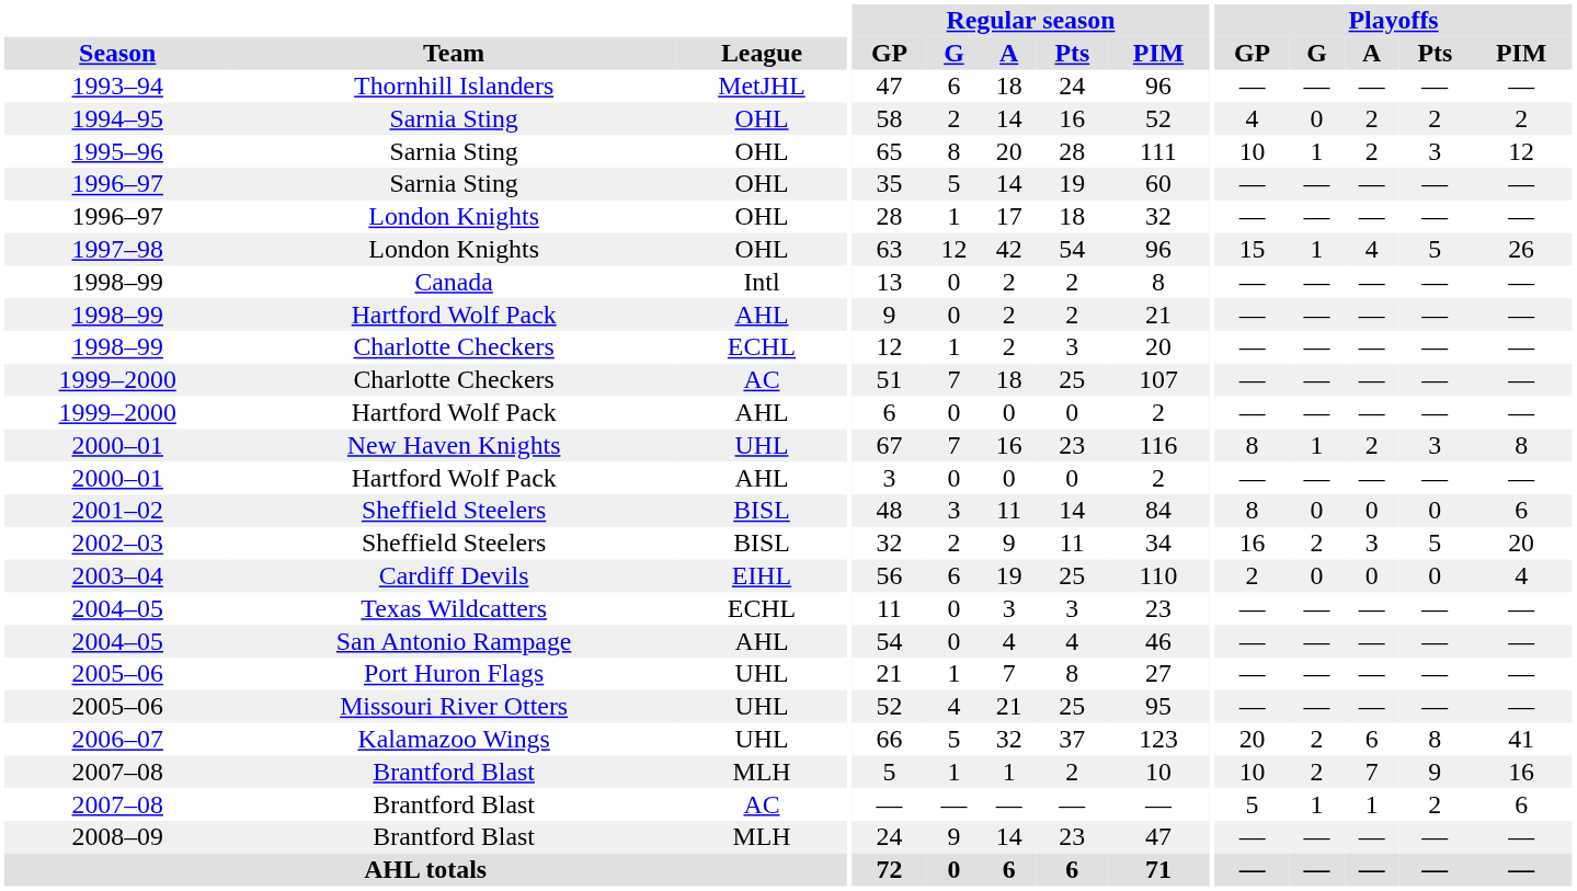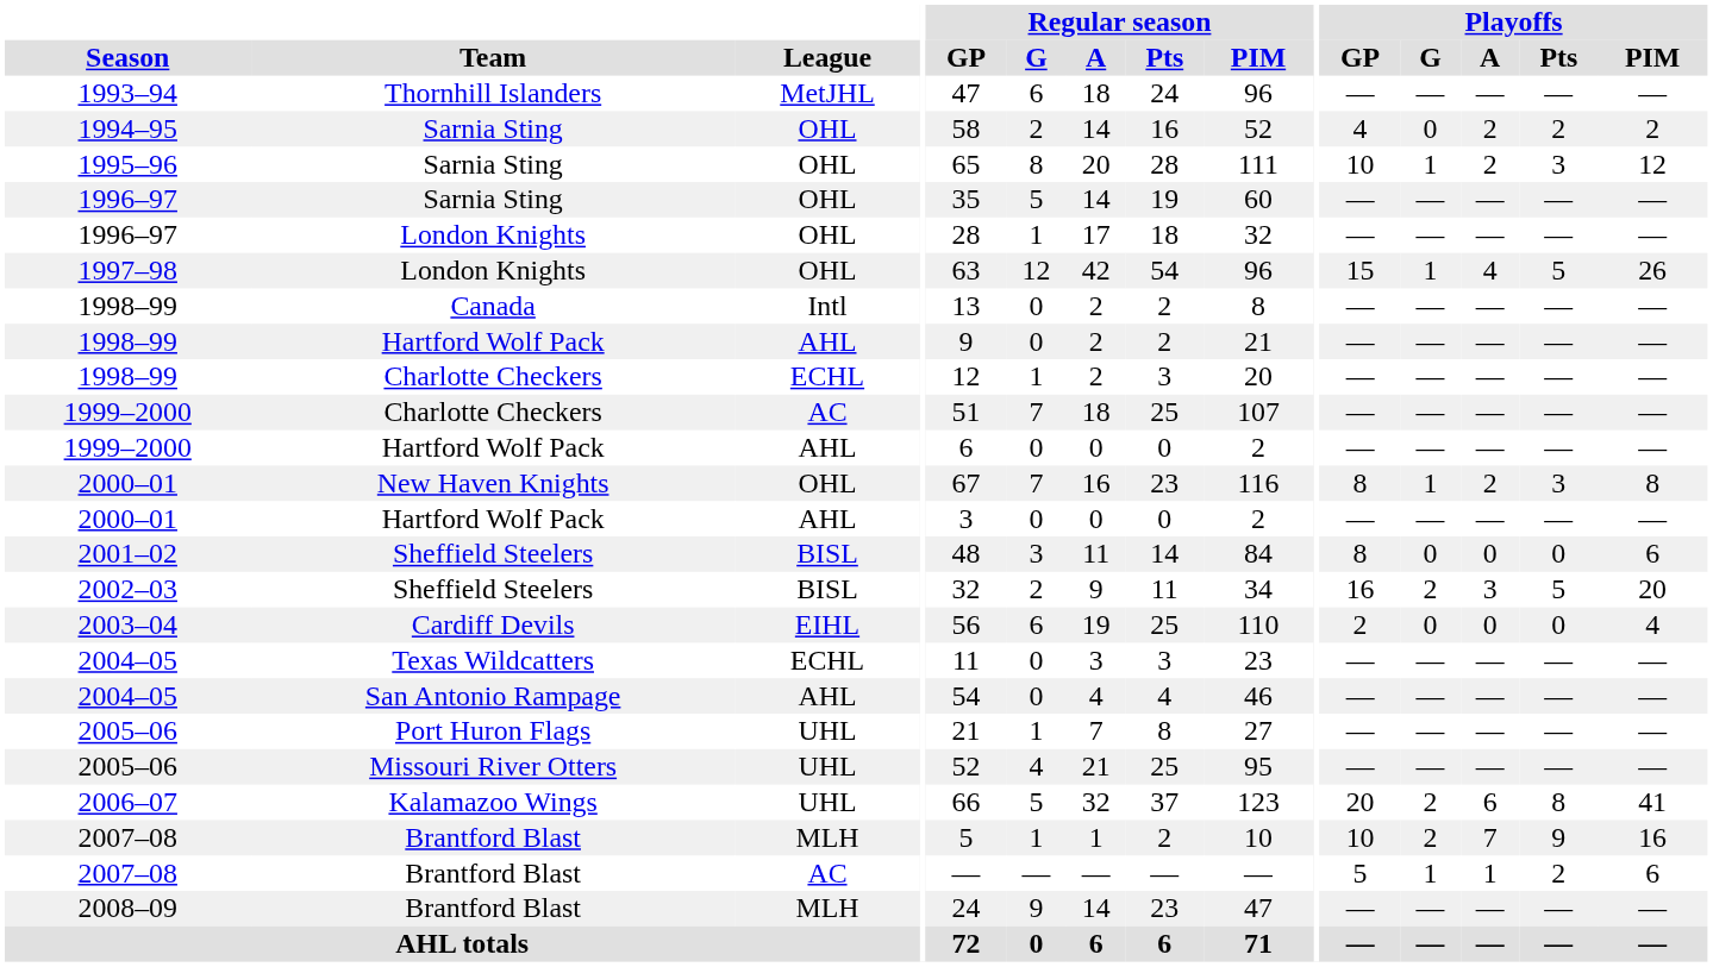2000–01 / New Haven Knights | League: UHL -> OHL
